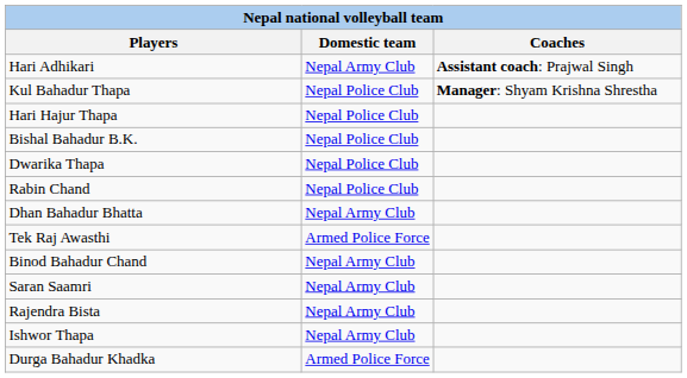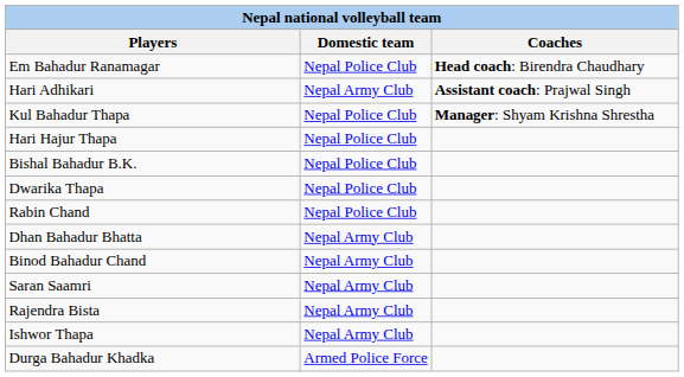+ row: Em Bahadur Ranamagar | Nepal Police Club | Head coach: Birendra Chaudhary
- row: Tek Raj Awasthi | Armed Police Force
